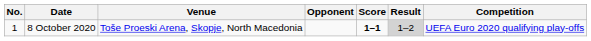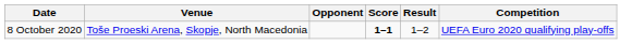- column: No. | 1
8 October 2020 | Result: lightgrey background -> no background
